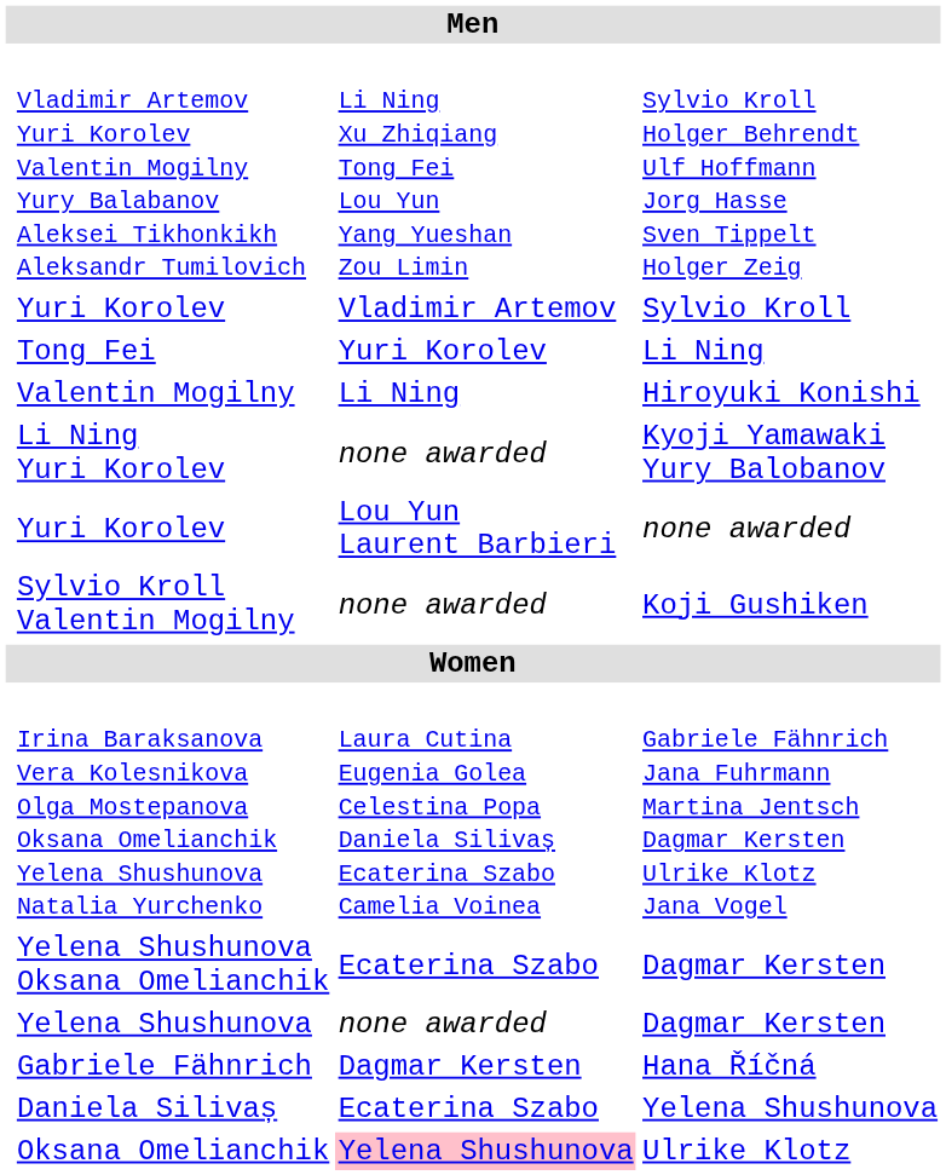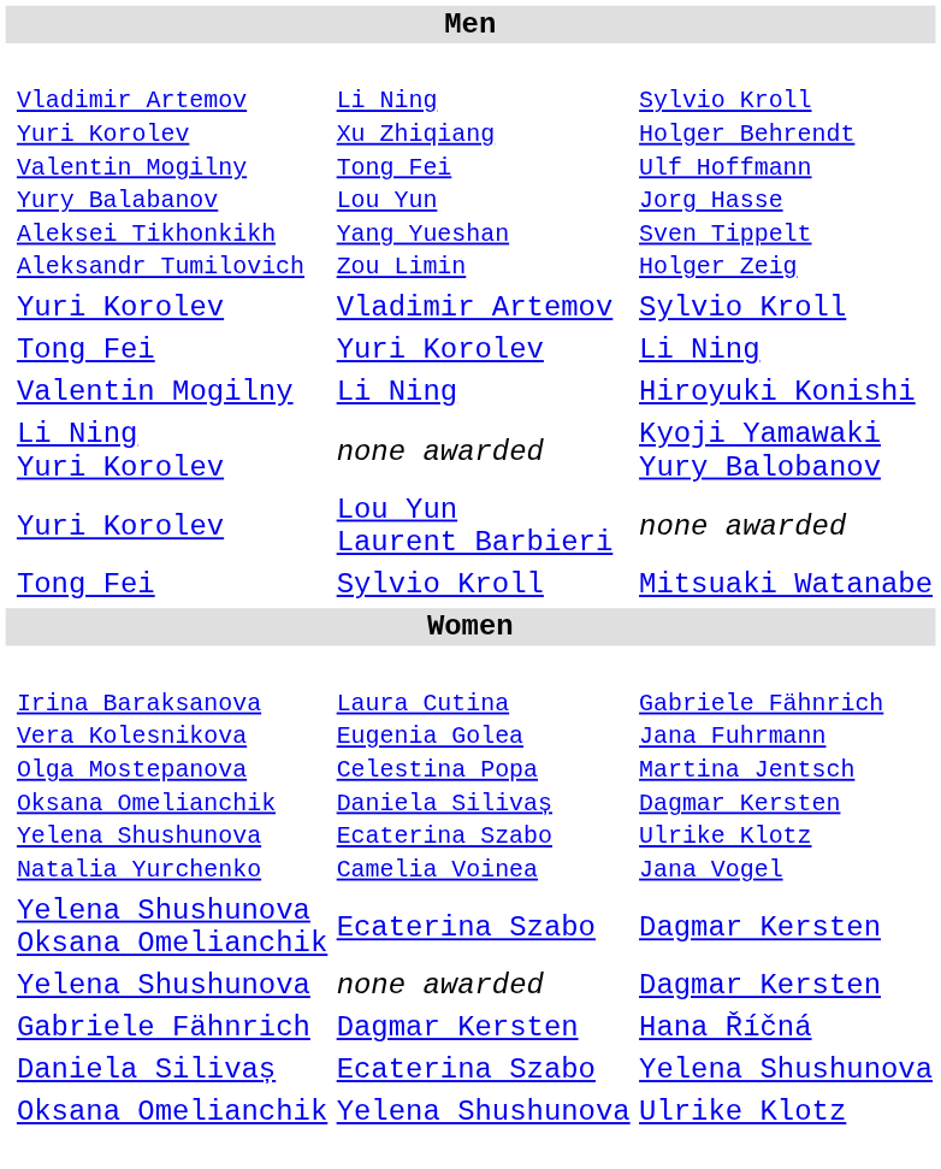- row: Sylvio Kroll Valentin Mogilny | none awarded | Koji Gushiken
+ row: Tong Fei | Sylvio Kroll | Mitsuaki Watanabe
Ulrike Klotz | column 3: pink background -> no background
